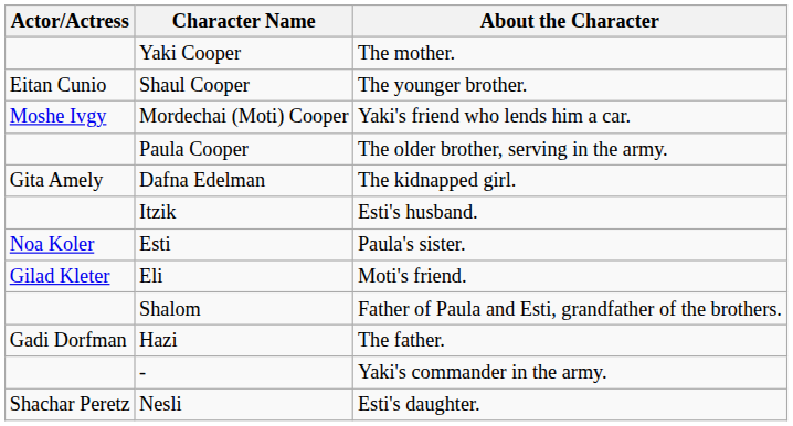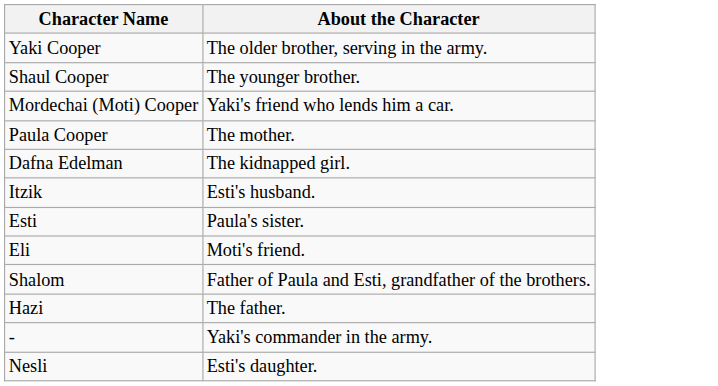- column: Actor/Actress | Eitan Cunio | Moshe Ivgy | Gita Amely | Noa Koler | Gilad Kleter | Gadi Dorfman | Shachar Peretz
Yaki Cooper | About the Character: The mother. -> The older brother, serving in the army.
Paula Cooper | About the Character: The older brother, serving in the army. -> The mother.
